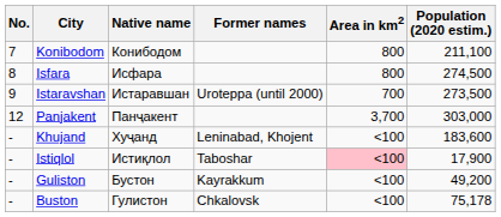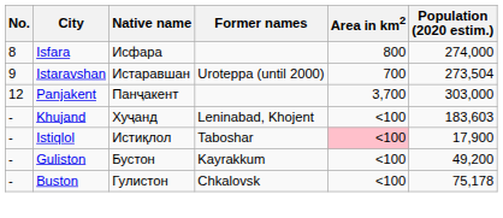- row: 7 | Konibodom | Конибодом | 800 | 211,100
Isfara | Population (2020 estim.): 274,500 -> 274,000
Istaravshan | Population (2020 estim.): 273,500 -> 273,504
Khujand | Population (2020 estim.): 183,600 -> 183,603
